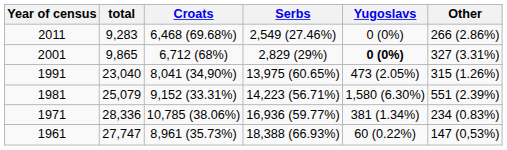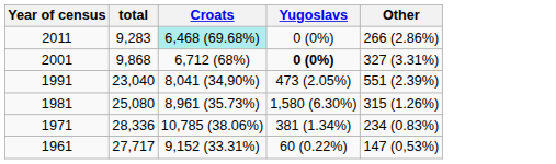- column: Serbs | 2,549 (27.46%) | 2,829 (29%) | 13,975 (60.65%) | 14,223 (56.71%) | 16,936 (59.77%) | 18,388 (66.93%)
2011 | Croats: no background -> paleturquoise background
2001 | total: 9,865 -> 9,868
1991 | Other: 315 (1.26%) -> 551 (2.39%)
1981 | total: 25,079 -> 25,080
1981 | Croats: 9,152 (33.31%) -> 8,961 (35.73%)
1981 | Other: 551 (2.39%) -> 315 (1.26%)
1961 | total: 27,747 -> 27,717
1961 | Croats: 8,961 (35.73%) -> 9,152 (33.31%)
